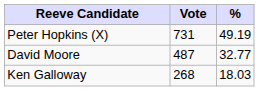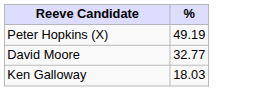- column: Vote | 731 | 487 | 268
